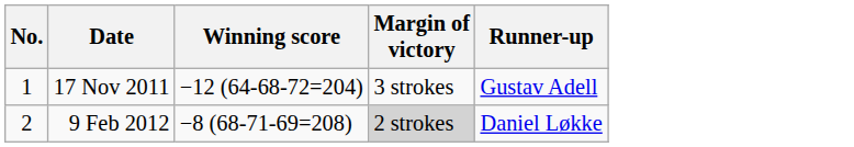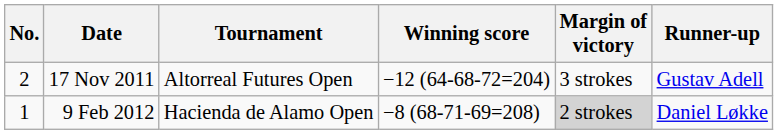+ column: Tournament | Altorreal Futures Open | Hacienda de Alamo Open
17 Nov 2011 | No.: 1 -> 2
9 Feb 2012 | No.: 2 -> 1
